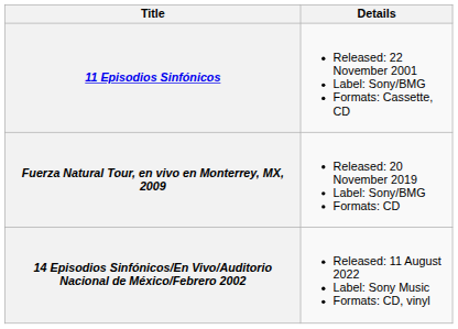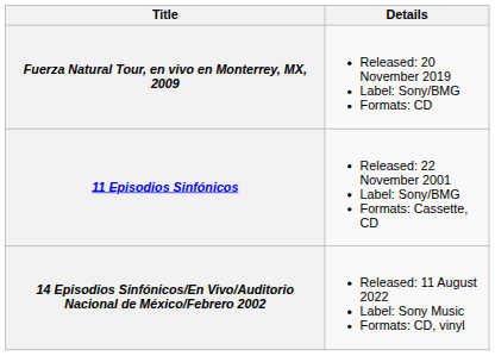rows swapped: 11 Episodios Sinfónicos <-> Fuerza Natural Tour, en vivo en Monterrey, MX, 2009
